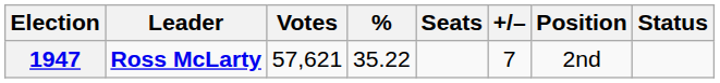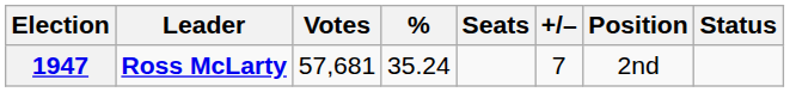1947 | Votes: 57,621 -> 57,681
1947 | %: 35.22 -> 35.24
